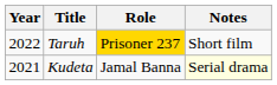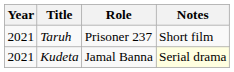Taruh | Year: 2022 -> 2021
Taruh | Role: gold background -> no background
